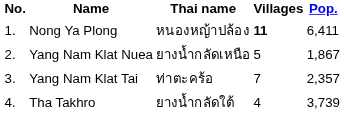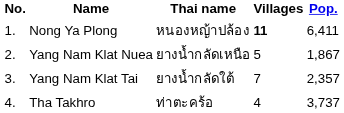Yang Nam Klat Tai | Thai name: ท่าตะคร้อ -> ยางน้ำกลัดใต้
Tha Takhro | Thai name: ยางน้ำกลัดใต้ -> ท่าตะคร้อ
Tha Takhro | Pop.: 3,739 -> 3,737
